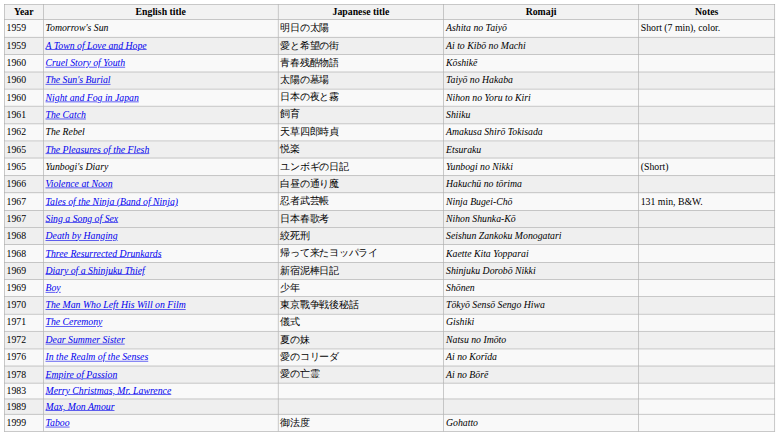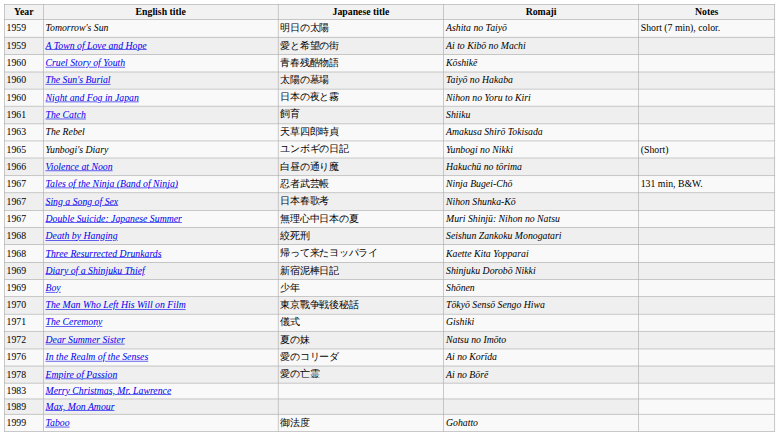The Rebel | Year: 1962 -> 1963
- row: 1965 | The Pleasures of the Flesh | 悦楽 | Etsuraku
+ row: 1967 | Double Suicide: Japanese Summer | 無理心中日本の夏 | Muri Shinjū: Nihon no Natsu
